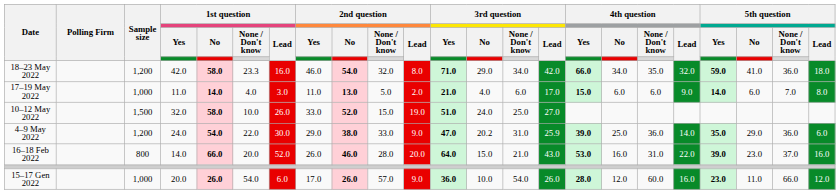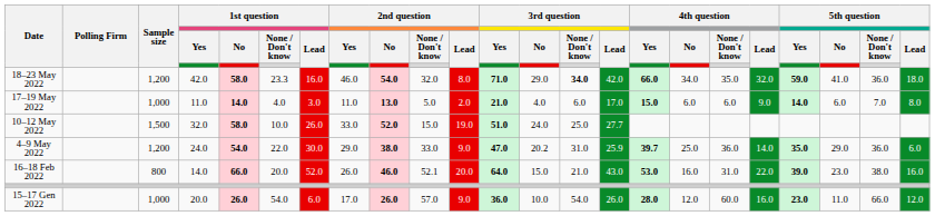18–23 May 2022 | 3rd question / None / Don't know: normal -> bold
10–12 May 2022 | 3rd question / Lead: 27.0 -> 27.7
4–9 May 2022 | 4th question / Yes: 39.0 -> 39.7
16–18 Feb 2022 | 2nd question / None / Don't know: 28.0 -> 52.1
16–18 Feb 2022 | 5th question / None / Don't know: 37.0 -> 38.0
